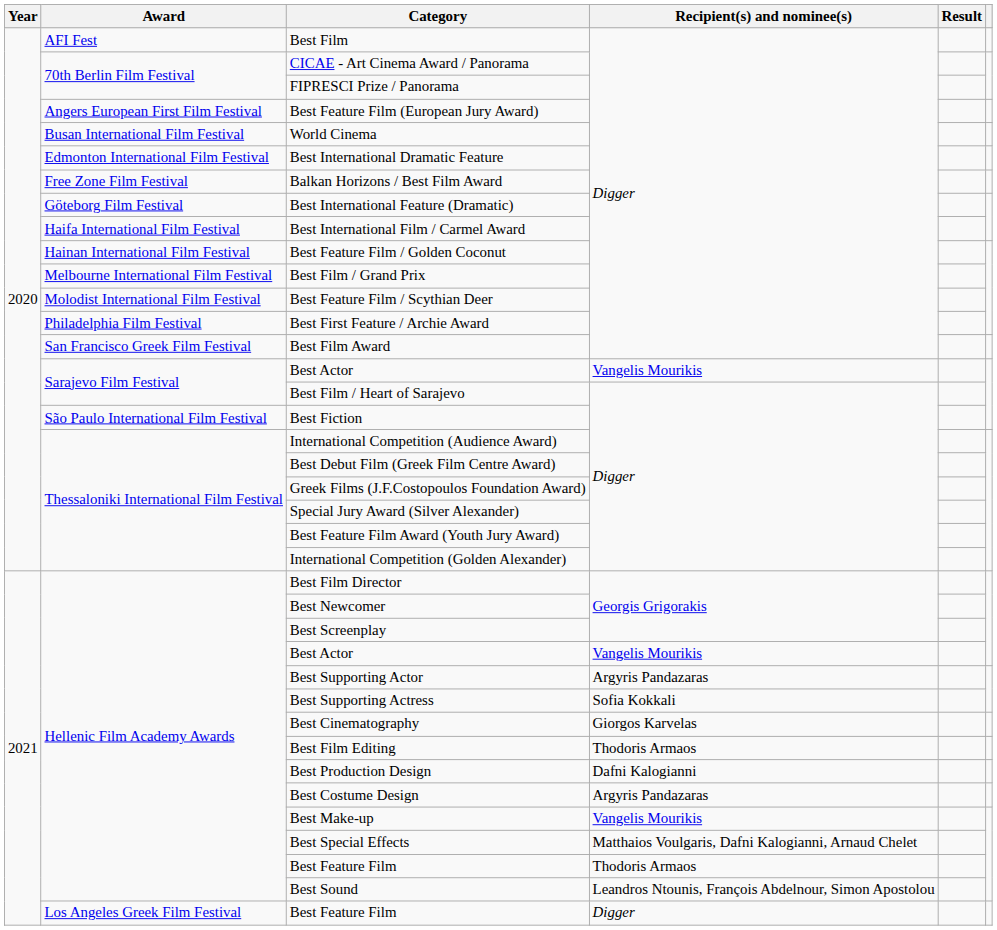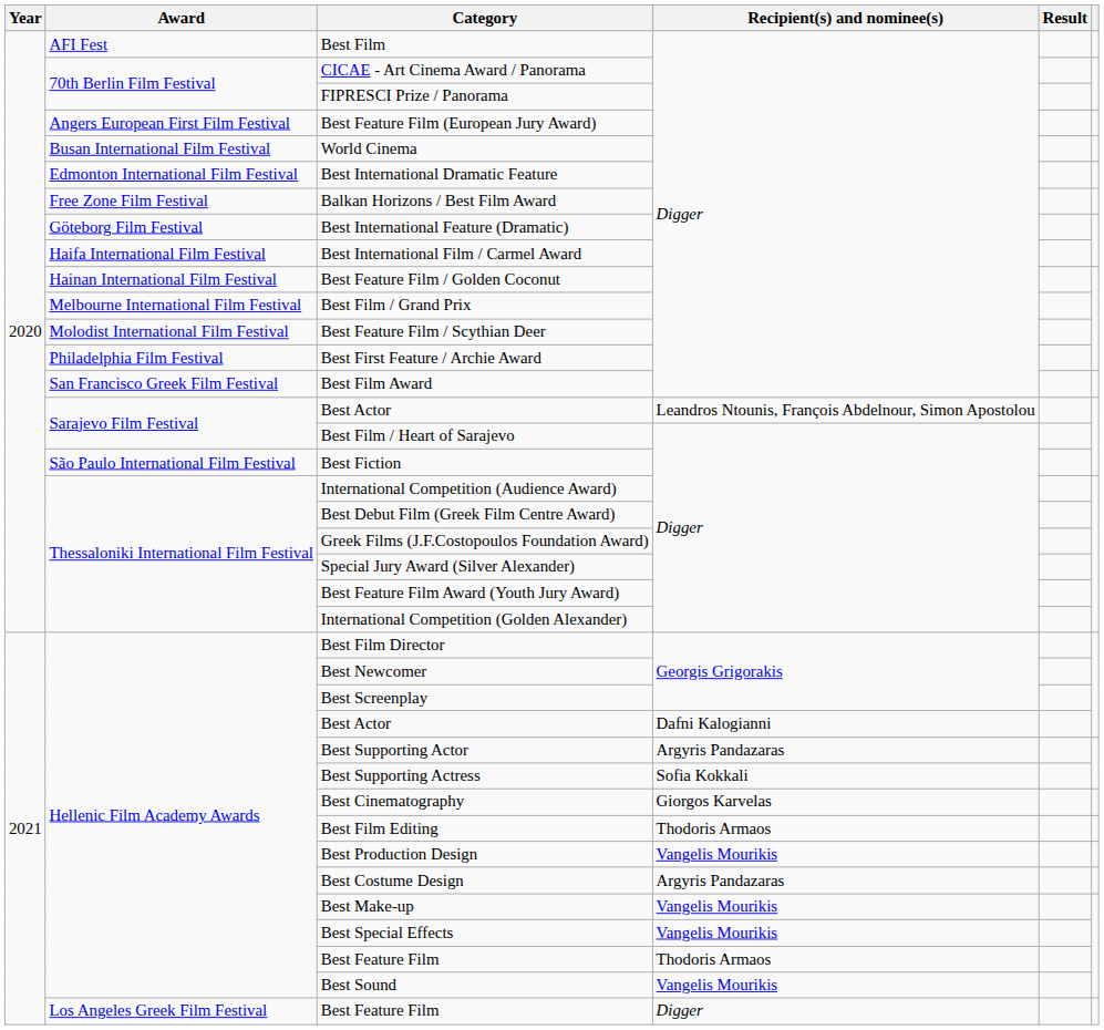Sarajevo Film Festival / Best Actor | Recipient(s) and nominee(s): Vangelis Mourikis -> Leandros Ntounis, François Abdelnour, Simon Apostolou
Hellenic Film Academy Awards / Best Actor | Recipient(s) and nominee(s): Vangelis Mourikis -> Dafni Kalogianni
Best Production Design | Recipient(s) and nominee(s): Dafni Kalogianni -> Vangelis Mourikis
Best Special Effects | Recipient(s) and nominee(s): Matthaios Voulgaris, Dafni Kalogianni, Arnaud Chelet -> Vangelis Mourikis
Best Sound | Recipient(s) and nominee(s): Leandros Ntounis, François Abdelnour, Simon Apostolou -> Vangelis Mourikis
